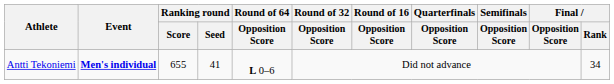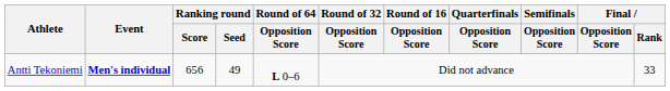Antti Tekoniemi | Ranking round / Score: 655 -> 656
Antti Tekoniemi | Ranking round / Seed: 41 -> 49
Antti Tekoniemi | Final / Rank: 34 -> 33
